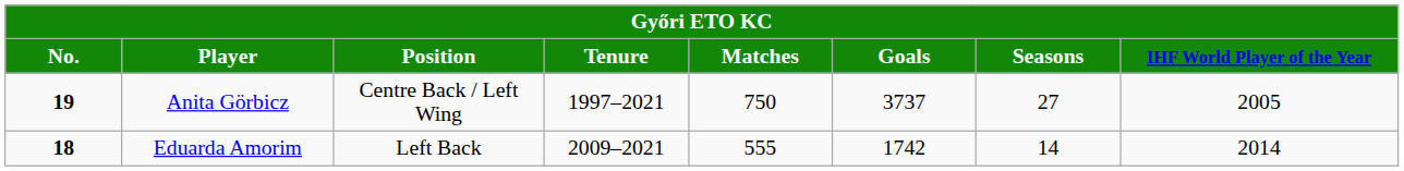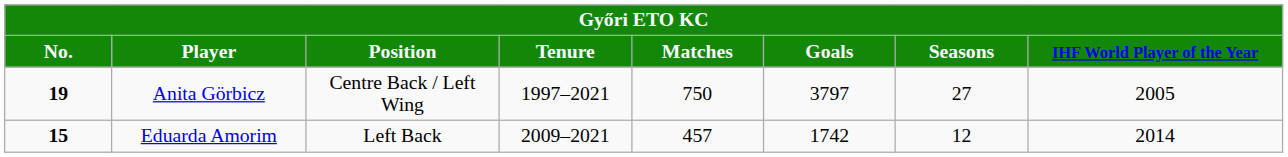Anita Görbicz | Goals: 3737 -> 3797
Eduarda Amorim | No.: 18 -> 15
Eduarda Amorim | Matches: 555 -> 457
Eduarda Amorim | Seasons: 14 -> 12
